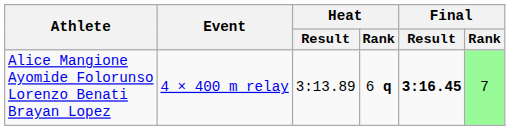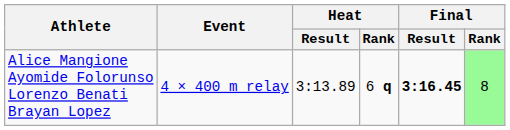Alice Mangione Ayomide Folorunso Lorenzo Benati Brayan Lopez | Final / Rank: 7 -> 8
